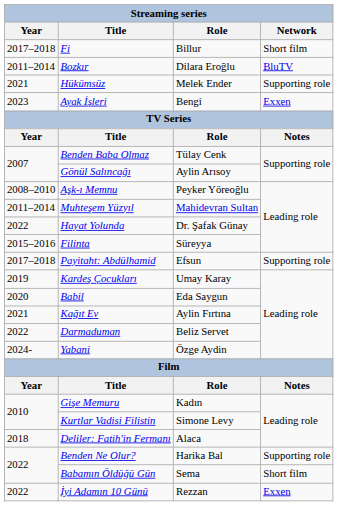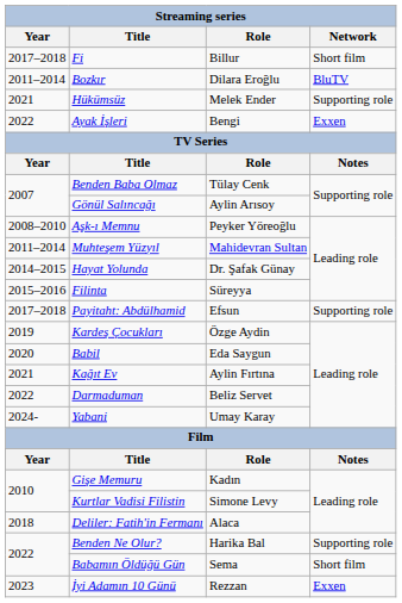Ayak İşleri | Year: 2023 -> 2022
Hayat Yolunda | Year: 2022 -> 2014–2015
Kardeş Çocukları | Role: Umay Karay -> Özge Aydin
Yabani | Role: Özge Aydin -> Umay Karay
İyi Adamın 10 Günü | Year: 2022 -> 2023
